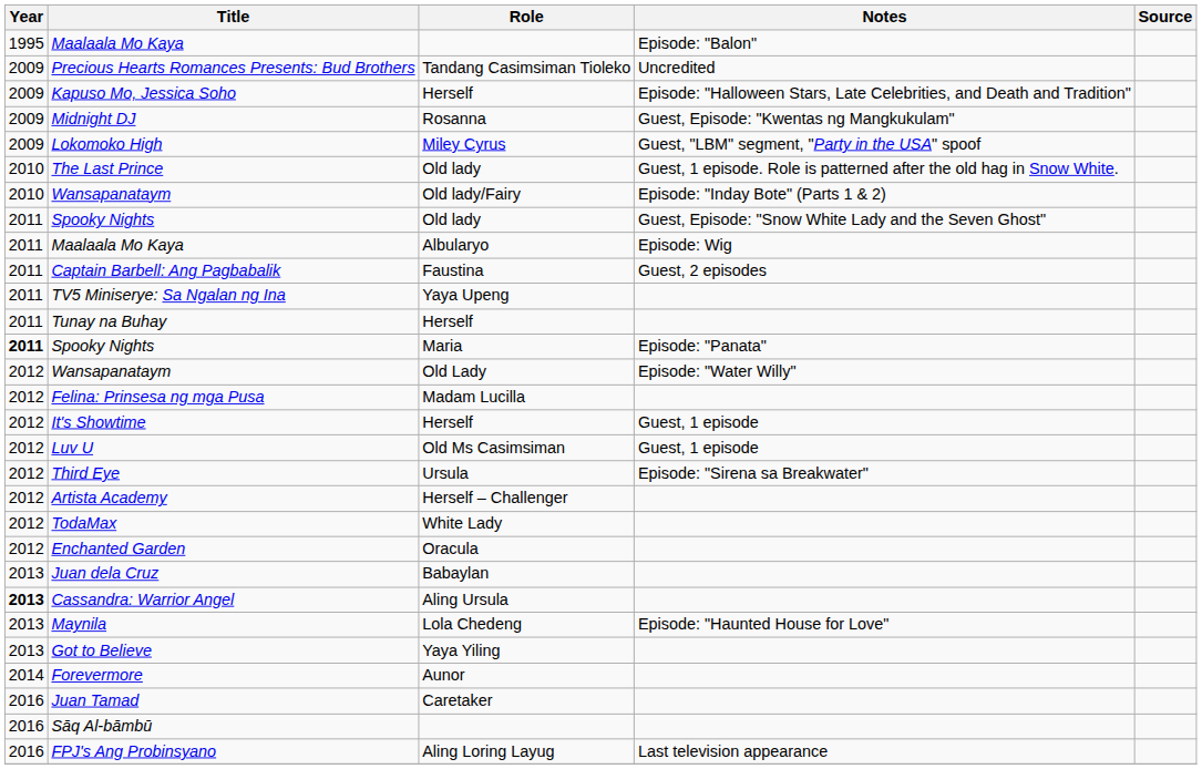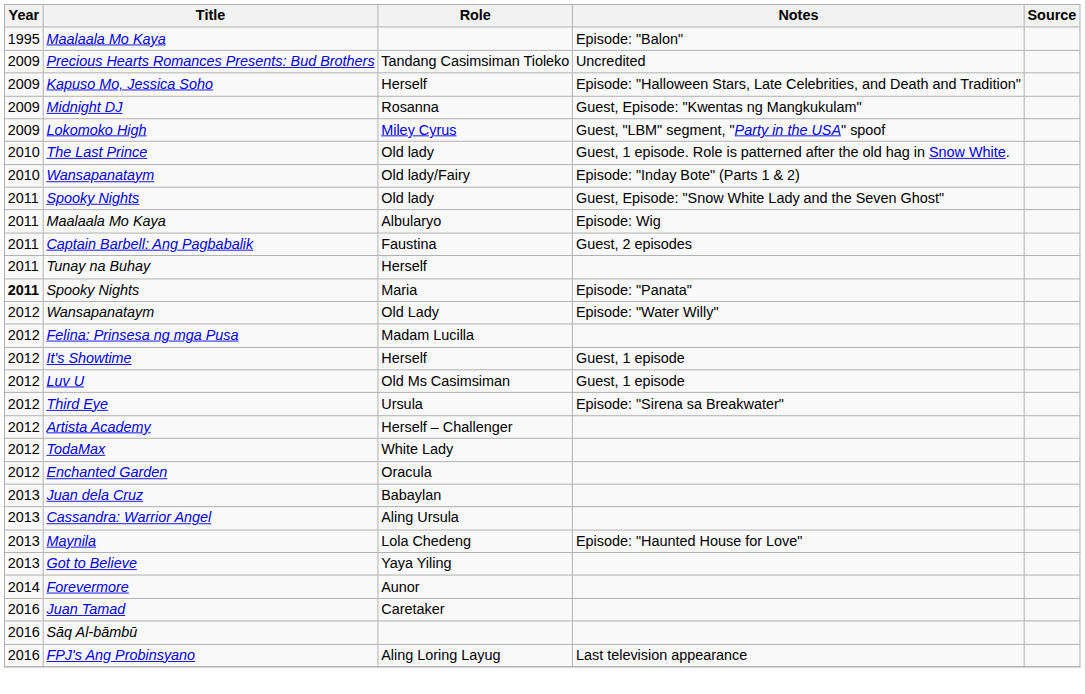- row: 2011 | TV5 Miniserye: Sa Ngalan ng Ina | Yaya Upeng
Cassandra: Warrior Angel | Year: bold -> normal
